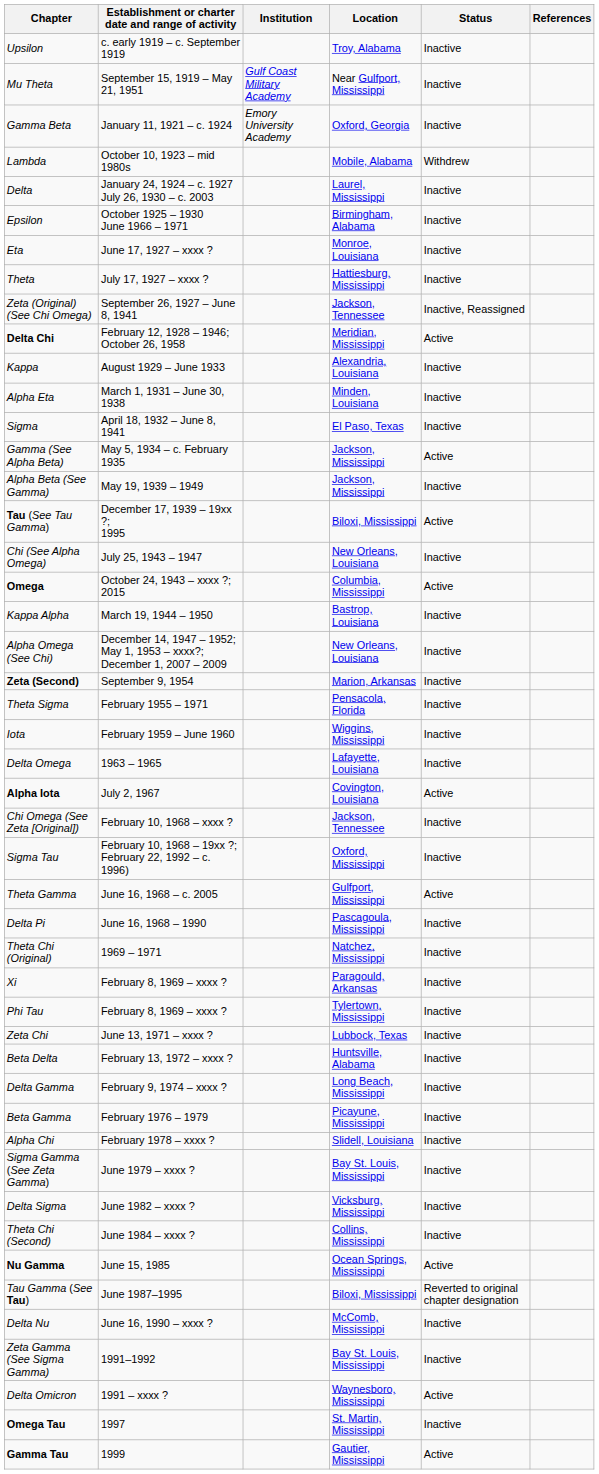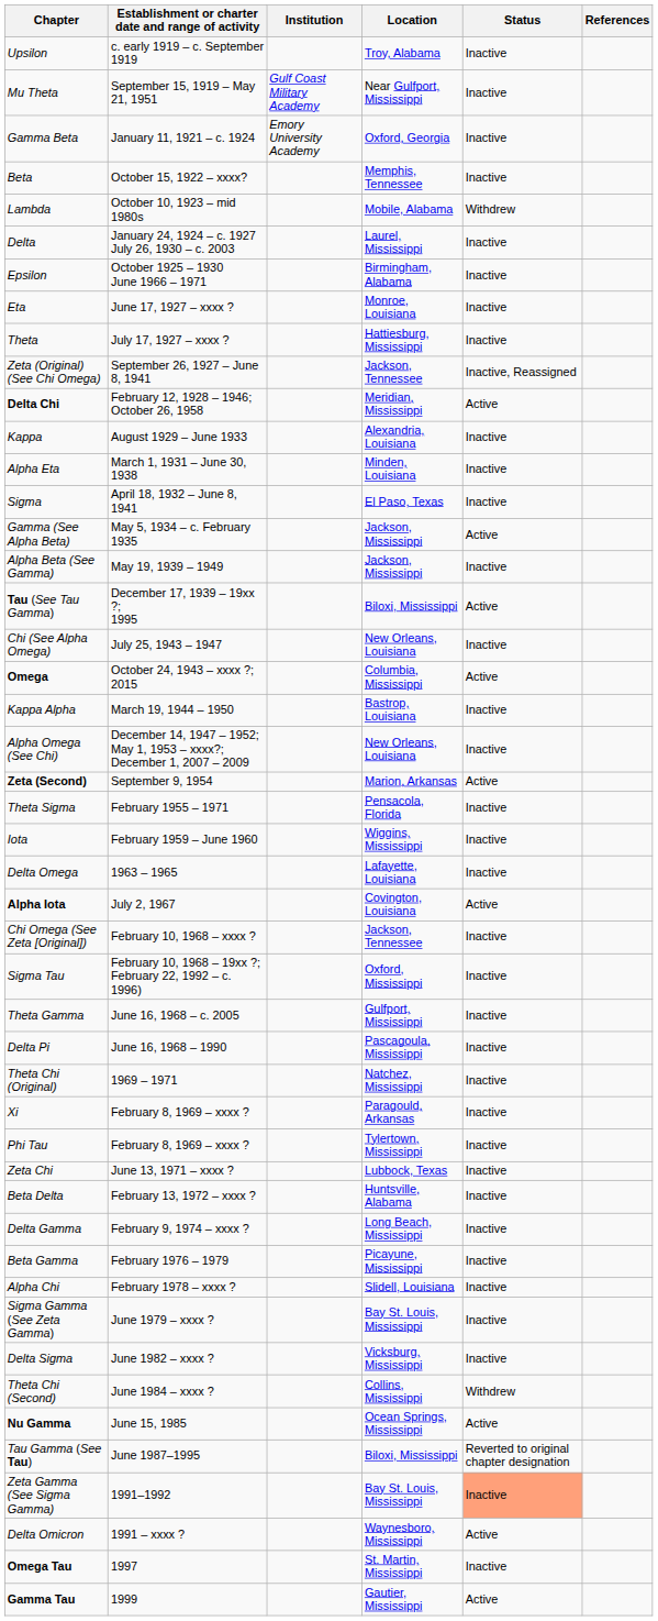+ row: Beta | October 15, 1922 – xxxx? | Memphis, Tennessee | Inactive
Zeta (Second) | Status: Inactive -> Active
Theta Gamma | Status: Active -> Inactive
Theta Chi (Second) | Status: Inactive -> Withdrew
- row: Delta Nu | June 16, 1990 – xxxx ? | McComb, Mississippi | Inactive
Zeta Gamma (See Sigma Gamma) | Status: no background -> lightsalmon background
